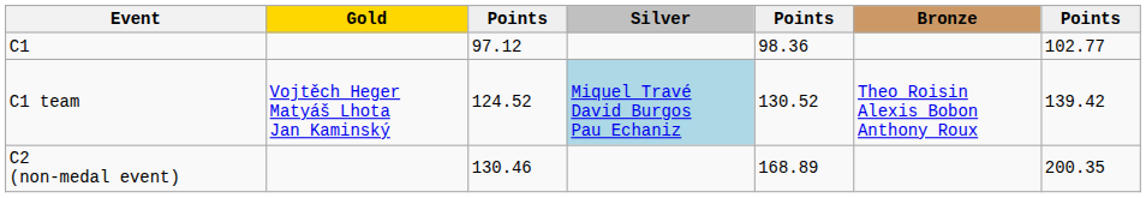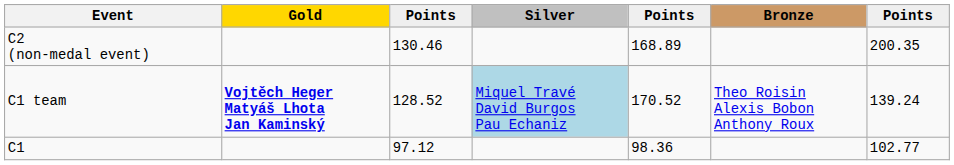rows swapped: C1 <-> C2 (non-medal event)
C1 team | Gold: normal -> bold
C1 team | column 3: 124.52 -> 128.52
C1 team | column 5: 130.52 -> 170.52
C1 team | column 7: 139.42 -> 139.24
